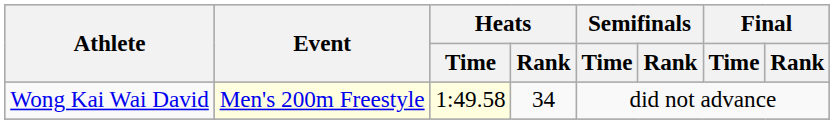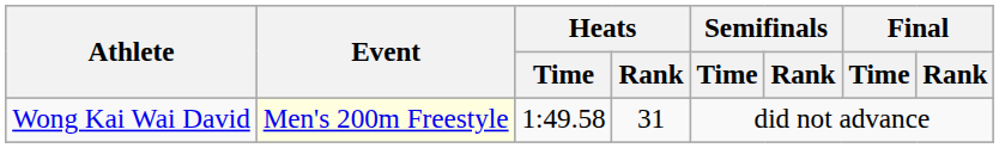Wong Kai Wai David | Heats / Time: lightyellow background -> no background
Wong Kai Wai David | Heats / Rank: 34 -> 31
